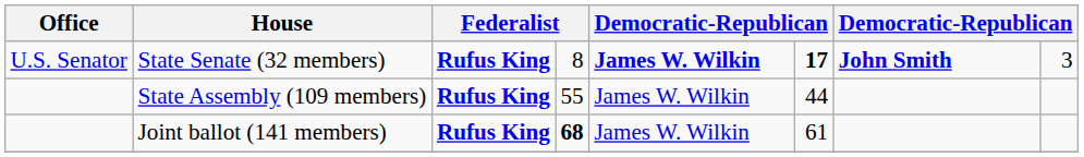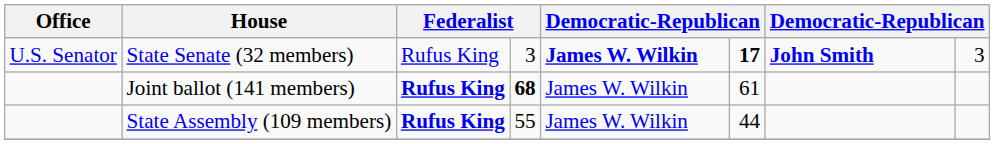State Senate (32 members) | column 3: bold -> normal
State Senate (32 members) | column 4: 8 -> 3
rows swapped: State Assembly (109 members) <-> Joint ballot (141 members)
